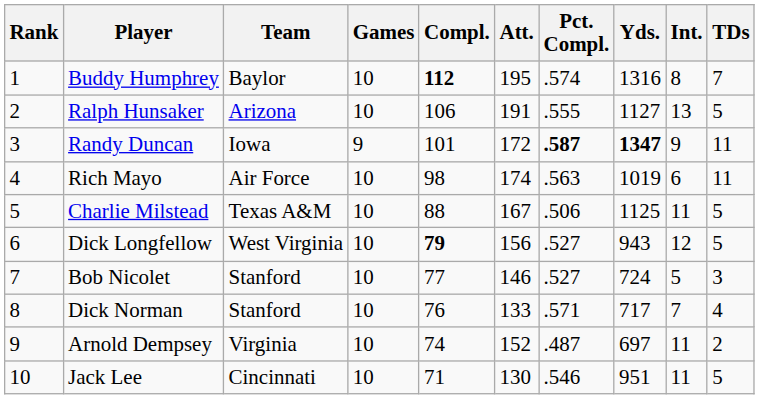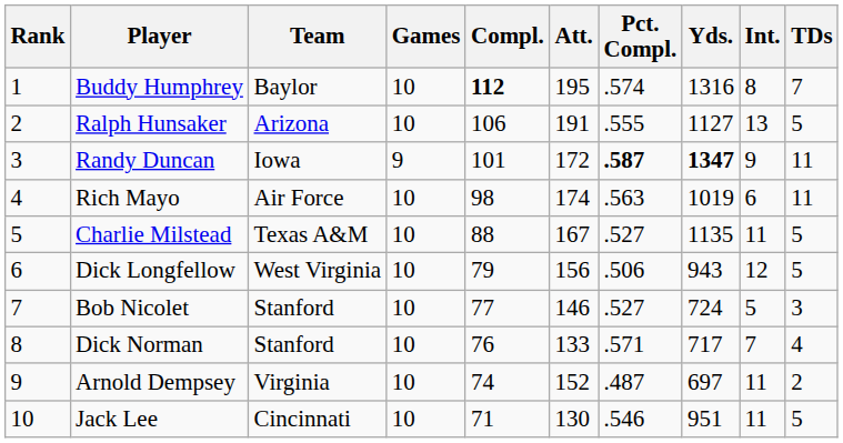Charlie Milstead | Pct. Compl.: .506 -> .527
Charlie Milstead | Yds.: 1125 -> 1135
Dick Longfellow | Compl.: bold -> normal
Dick Longfellow | Pct. Compl.: .527 -> .506
